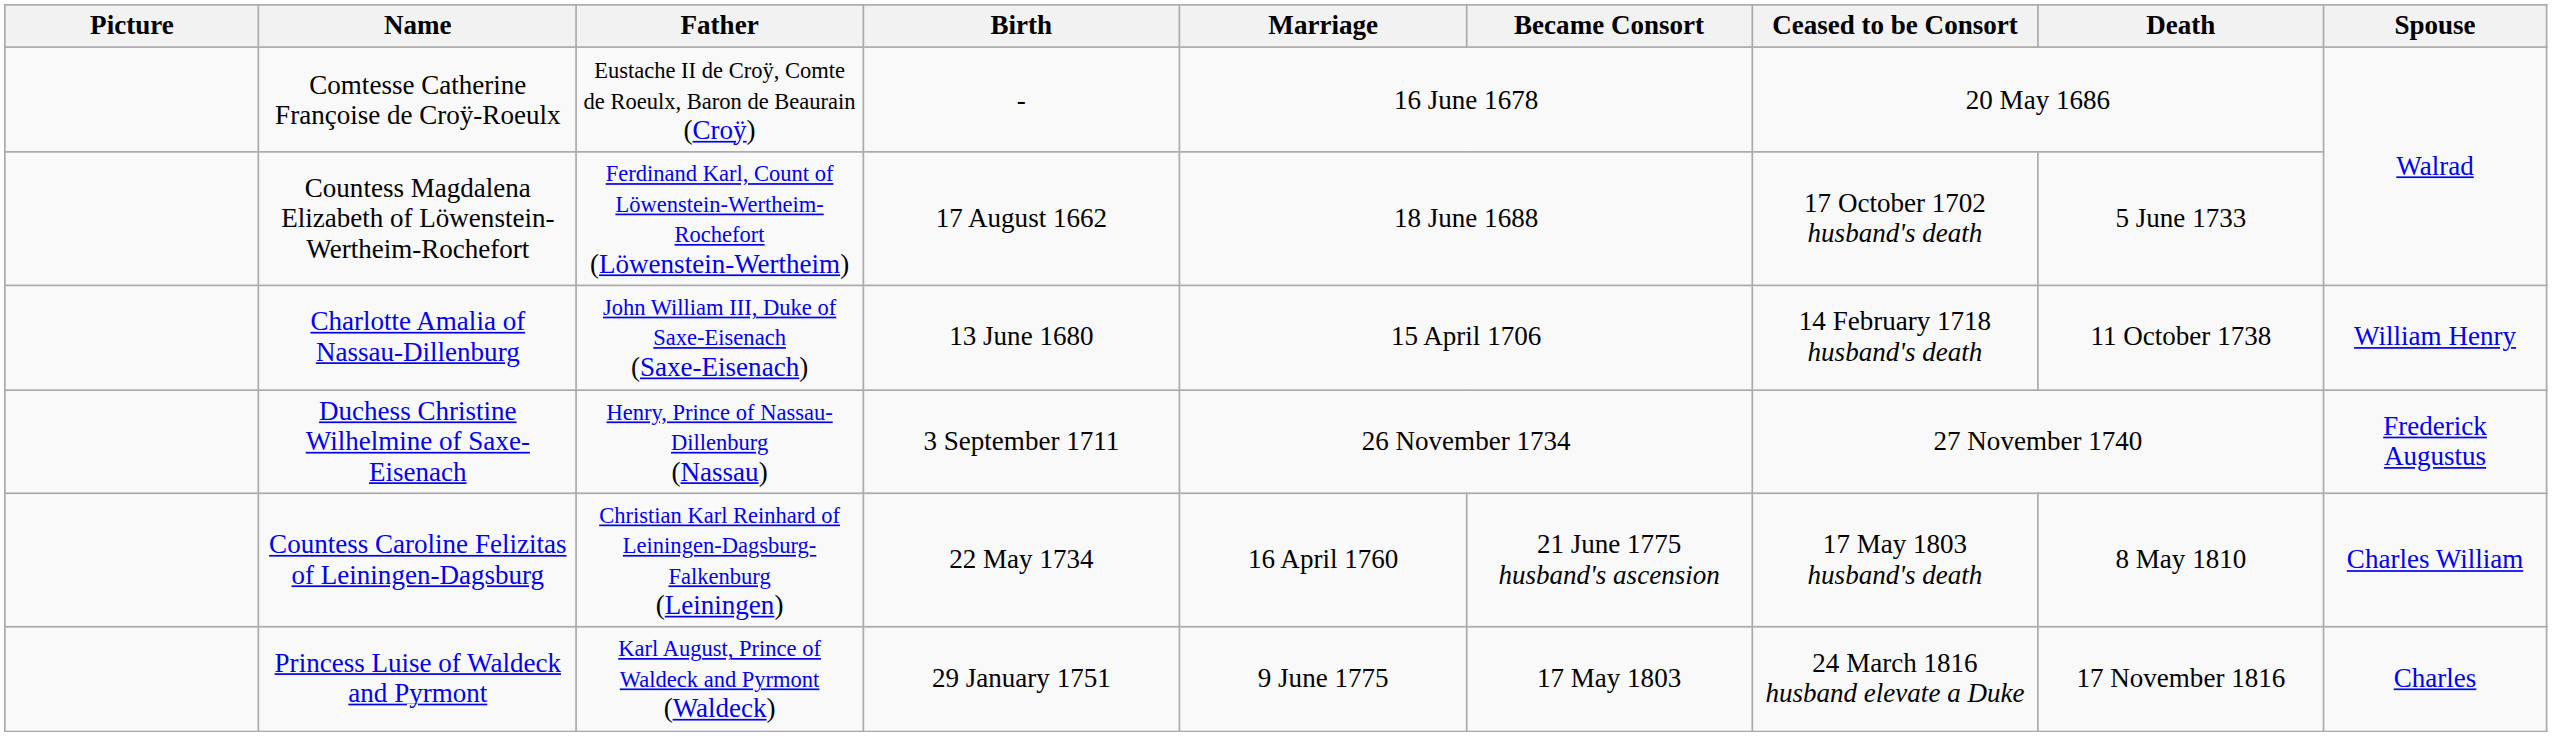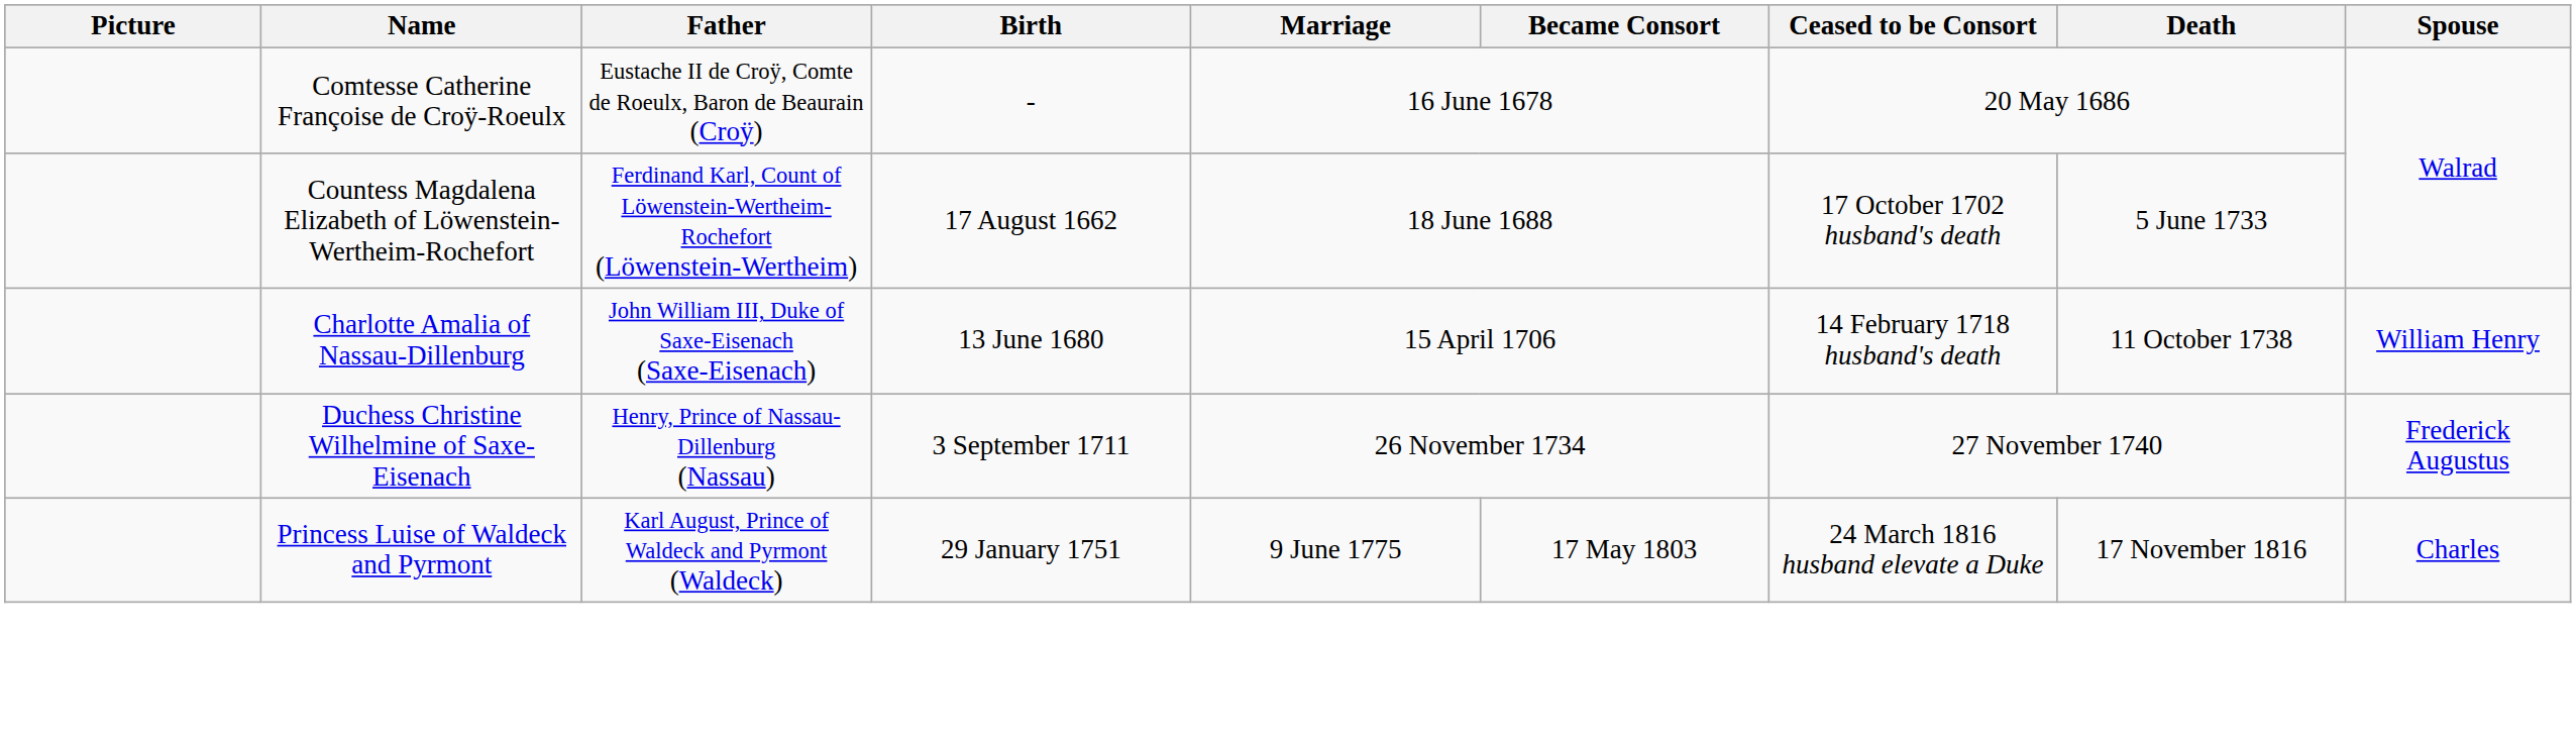- row: Countess Caroline Felizitas of Leiningen-Dagsburg | Christian Karl Reinhard of Leiningen-Dagsburg-Falkenburg (Leiningen) | 22 May 1734 | 16 April 1760 | 21 June 1775 husband's ascension | 17 May 1803 husband's death | 8 May 1810 | Charles William
